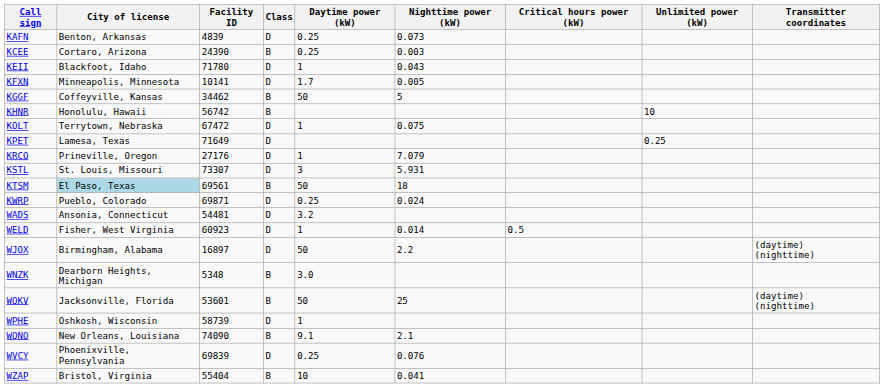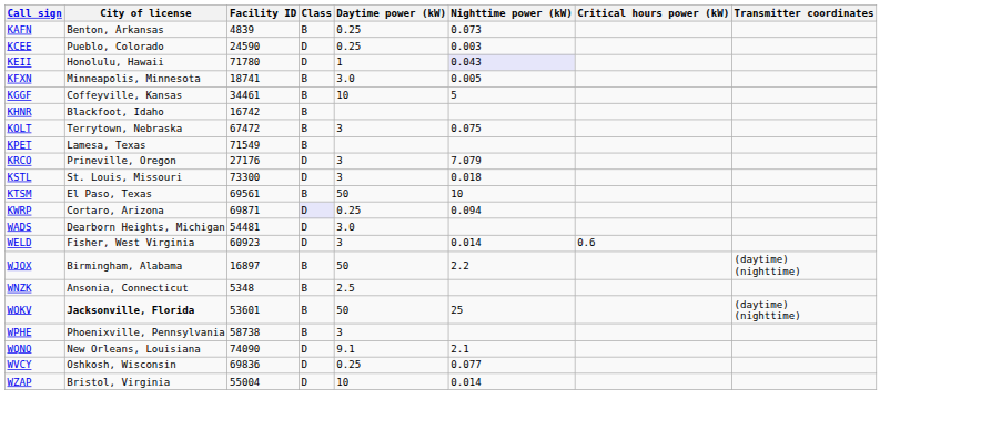- column: Unlimited power (kW) | 10 | 0.25
KAFN | Class: D -> B
KCEE | City of license: Cortaro, Arizona -> Pueblo, Colorado
KCEE | Facility ID: 24390 -> 24590
KCEE | Class: B -> D
KEII | City of license: Blackfoot, Idaho -> Honolulu, Hawaii
KEII | Nighttime power (kW): no background -> lavender background
KFXN | Facility ID: 10141 -> 18741
KFXN | Class: D -> B
KFXN | Daytime power (kW): 1.7 -> 3.0
KGGF | Facility ID: 34462 -> 34461
KGGF | Daytime power (kW): 50 -> 10
KHNR | City of license: Honolulu, Hawaii -> Blackfoot, Idaho
KHNR | Facility ID: 56742 -> 16742
KOLT | Class: D -> B
KOLT | Daytime power (kW): 1 -> 3
KPET | Facility ID: 71649 -> 71549
KPET | Class: D -> B
KRCO | Daytime power (kW): 1 -> 3
KSTL | Facility ID: 73307 -> 73300
KSTL | Nighttime power (kW): 5.931 -> 0.018
KTSM | City of license: lightblue background -> no background
KTSM | Nighttime power (kW): 18 -> 10
KWRP | City of license: Pueblo, Colorado -> Cortaro, Arizona
KWRP | Class: no background -> lavender background
KWRP | Nighttime power (kW): 0.024 -> 0.094
WADS | City of license: Ansonia, Connecticut -> Dearborn Heights, Michigan
WADS | Daytime power (kW): 3.2 -> 3.0
WELD | Daytime power (kW): 1 -> 3
WELD | Critical hours power (kW): 0.5 -> 0.6
WJOX | Class: D -> B
WNZK | City of license: Dearborn Heights, Michigan -> Ansonia, Connecticut
WNZK | Daytime power (kW): 3.0 -> 2.5
WOKV | City of license: normal -> bold
WPHE | City of license: Oshkosh, Wisconsin -> Phoenixville, Pennsylvania
WPHE | Facility ID: 58739 -> 58738
WPHE | Class: D -> B
WPHE | Daytime power (kW): 1 -> 3
WQNO | Class: B -> D
WVCY | City of license: Phoenixville, Pennsylvania -> Oshkosh, Wisconsin
WVCY | Facility ID: 69839 -> 69836
WVCY | Nighttime power (kW): 0.076 -> 0.077
WZAP | Facility ID: 55404 -> 55004
WZAP | Class: B -> D
WZAP | Nighttime power (kW): 0.041 -> 0.014
